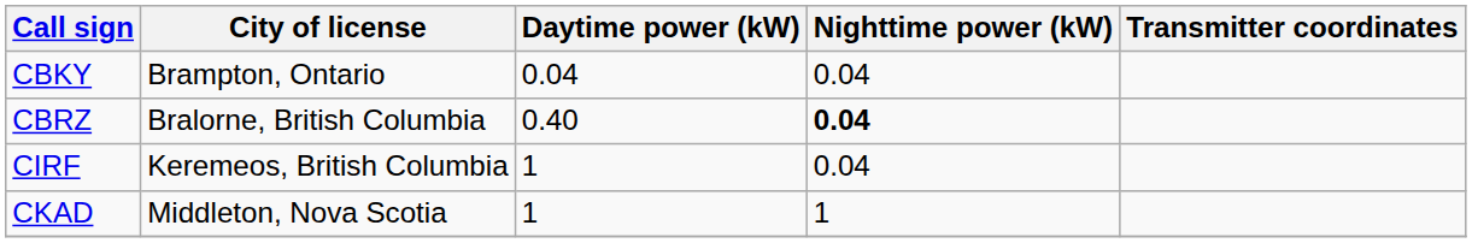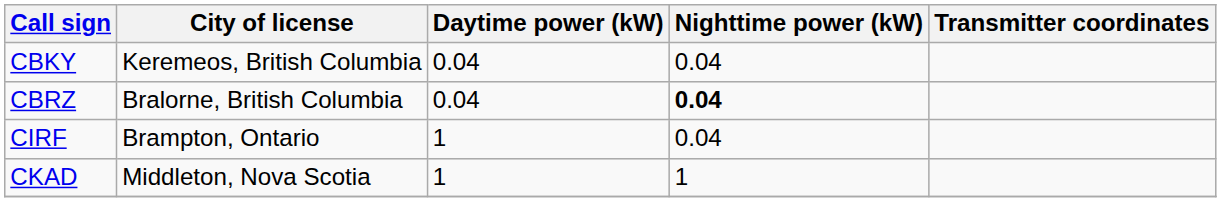CBKY | City of license: Brampton, Ontario -> Keremeos, British Columbia
CBRZ | Daytime power (kW): 0.40 -> 0.04
CIRF | City of license: Keremeos, British Columbia -> Brampton, Ontario
